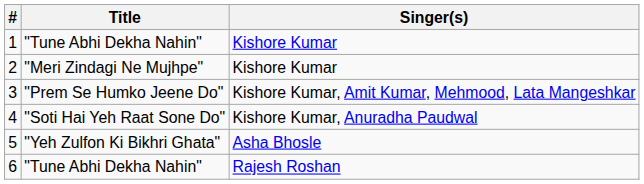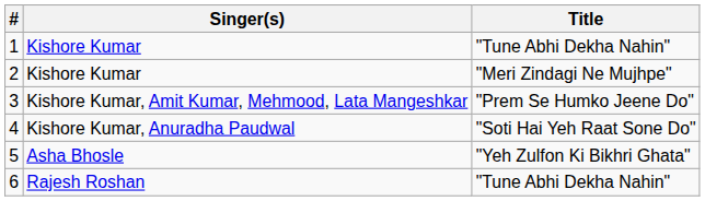columns swapped: Title <-> Singer(s)
